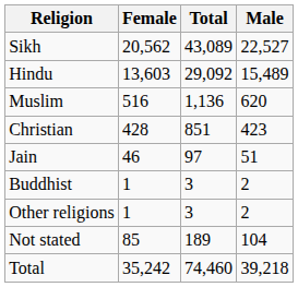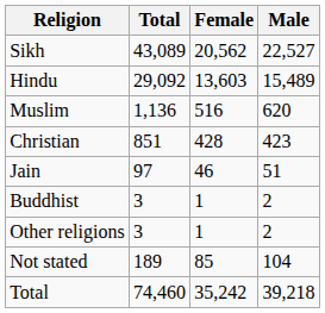columns swapped: Total <-> Female
